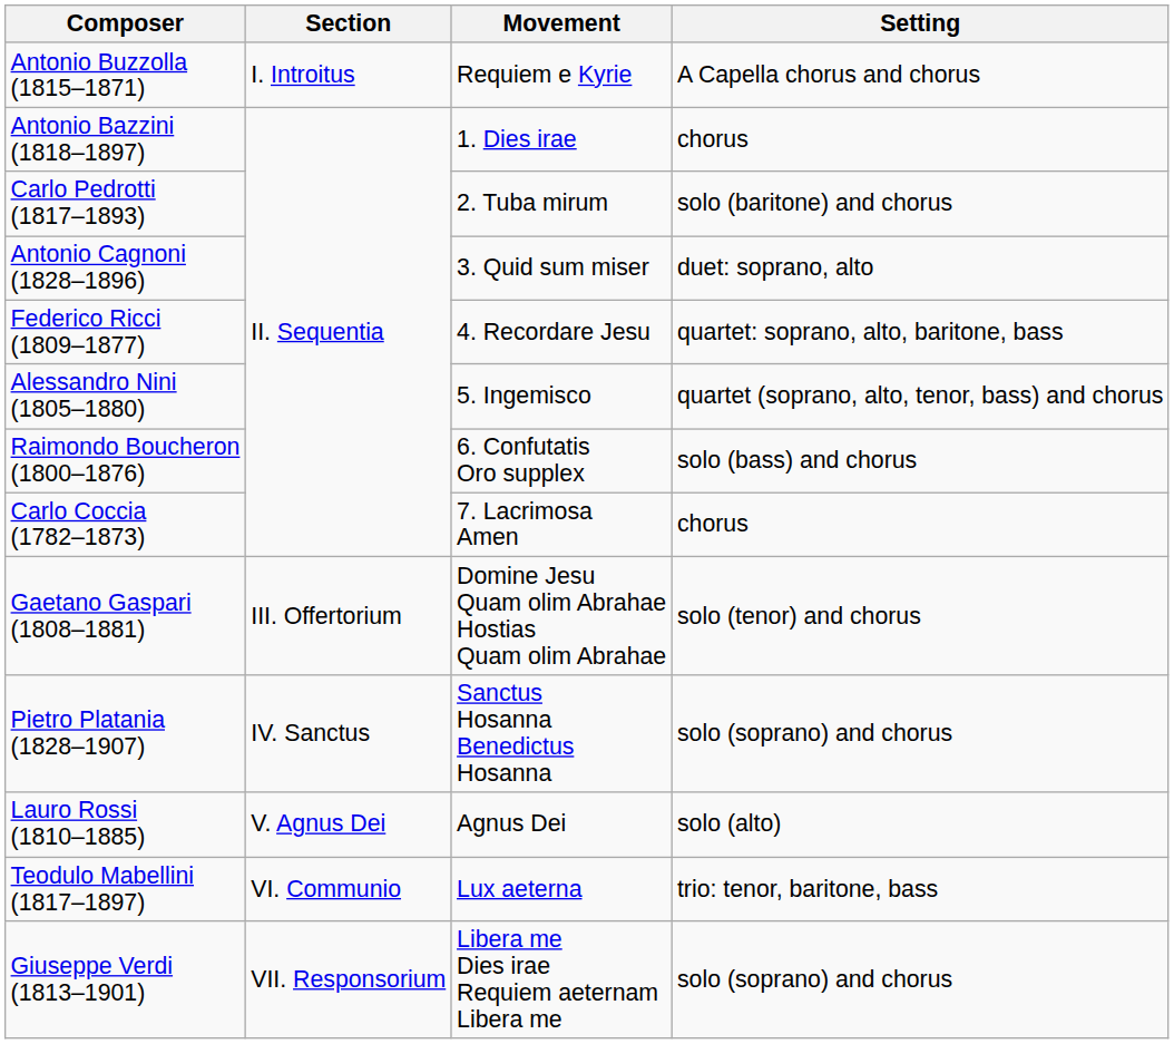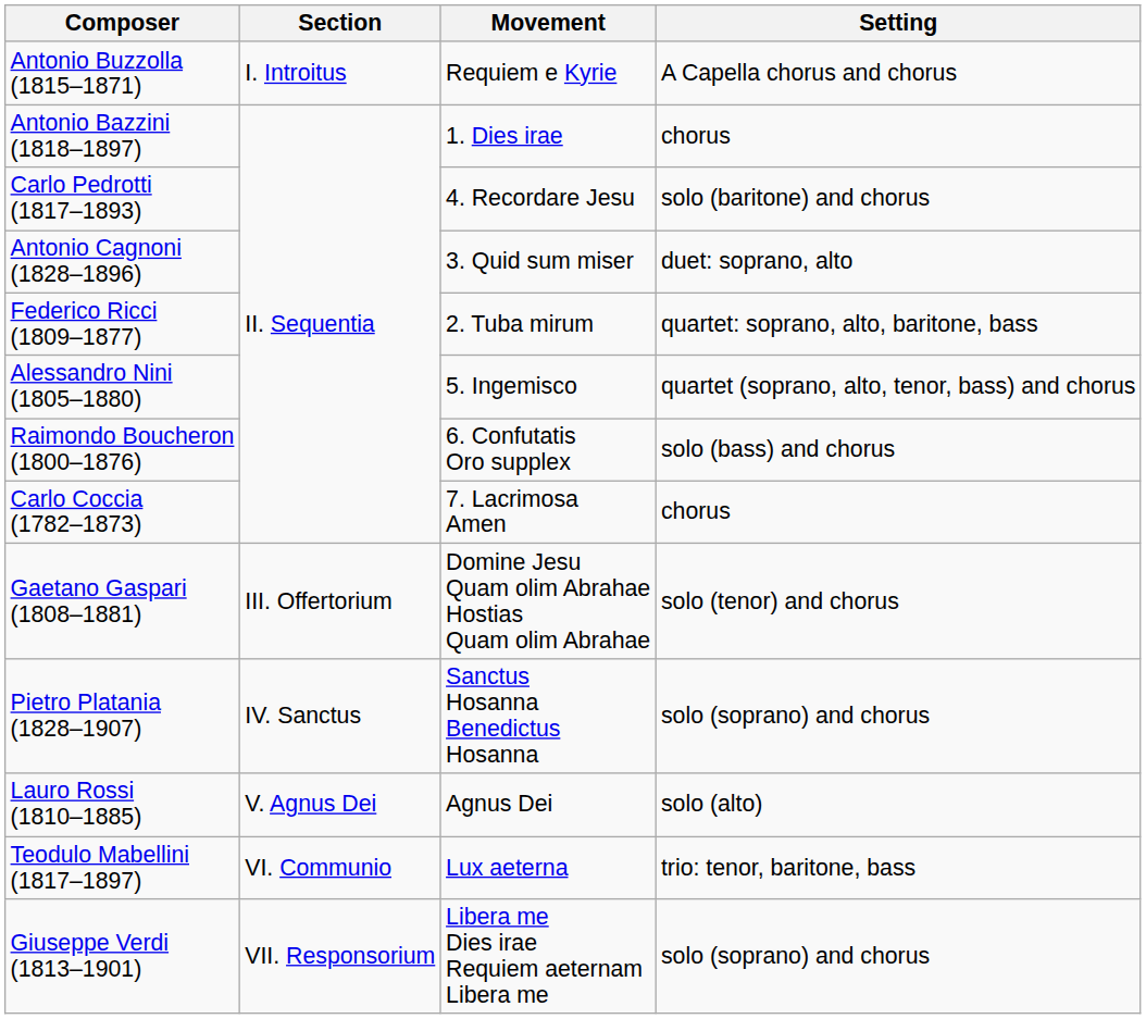Carlo Pedrotti (1817–1893) | Movement: 2. Tuba mirum -> 4. Recordare Jesu
Federico Ricci (1809–1877) | Movement: 4. Recordare Jesu -> 2. Tuba mirum
